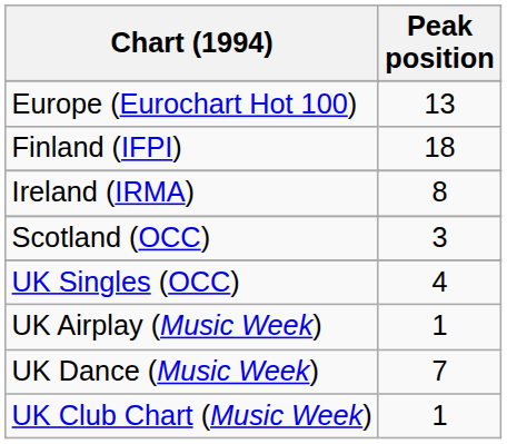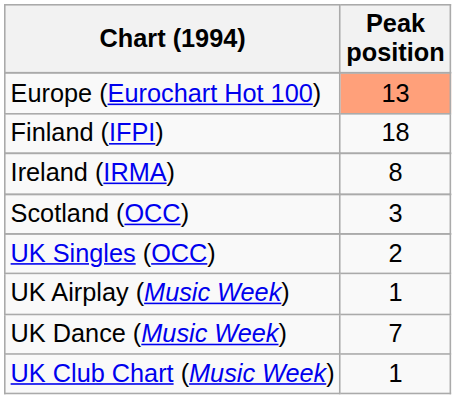Europe (Eurochart Hot 100) | Peak position: no background -> lightsalmon background
UK Singles (OCC) | Peak position: 4 -> 2
